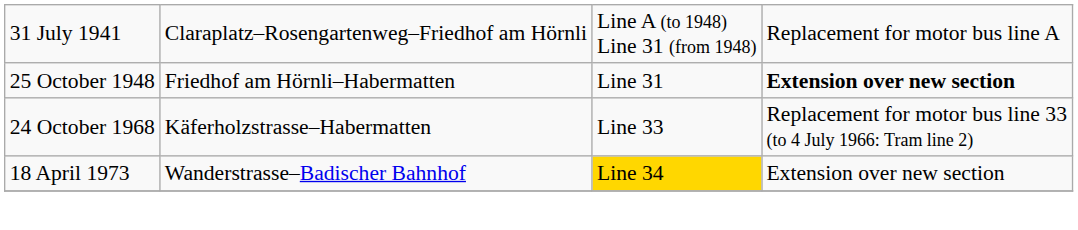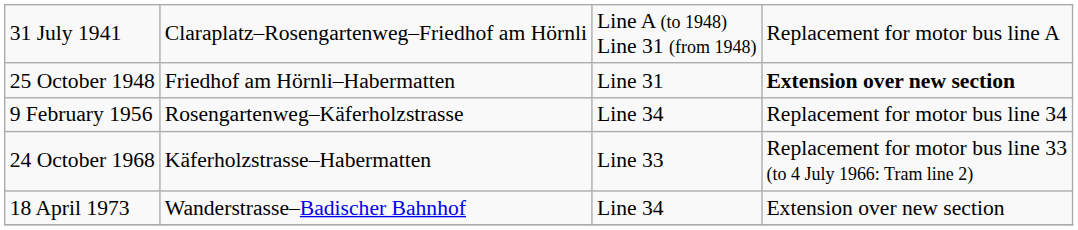+ row: 9 February 1956 | Rosengartenweg–Käferholzstrasse | Line 34 | Replacement for motor bus line 34
18 April 1973 | column 3: gold background -> no background
